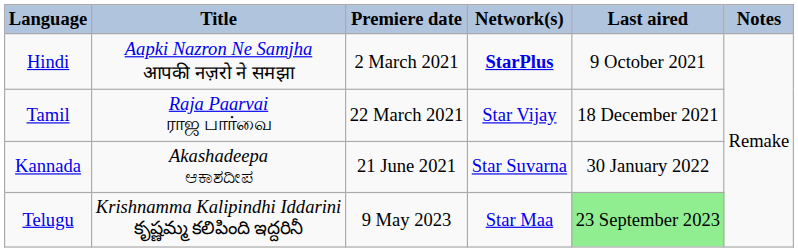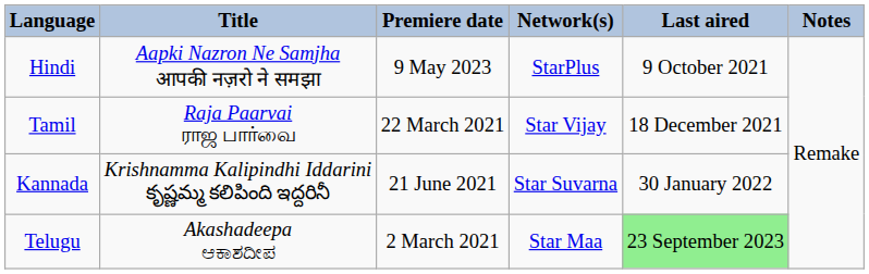Hindi | Premiere date: 2 March 2021 -> 9 May 2023
Hindi | Network(s): bold -> normal
Kannada | Title: Akashadeepa ಆಕಾಶದೀಪ -> Krishnamma Kalipindhi Iddarini కృష్ణమ్మ కలిపింది ఇద్దరినీ
Telugu | Title: Krishnamma Kalipindhi Iddarini కృష్ణమ్మ కలిపింది ఇద్దరినీ -> Akashadeepa ಆಕಾಶದೀಪ
Telugu | Premiere date: 9 May 2023 -> 2 March 2021
